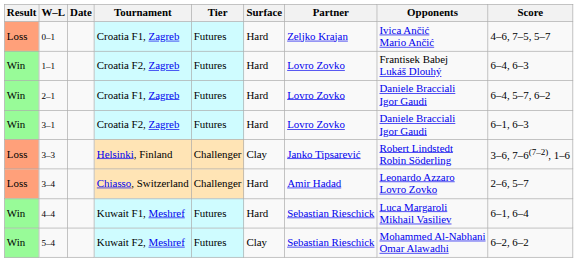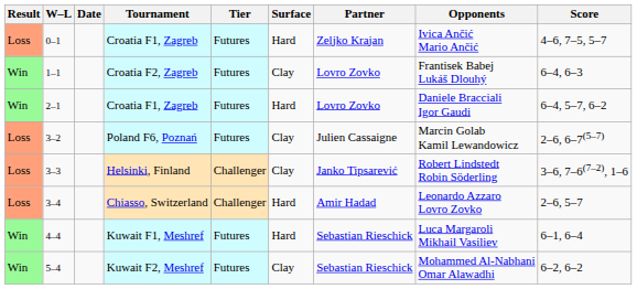1–1 | Surface: Hard -> Clay
- row: Win | 3–1 | Croatia F2, Zagreb | Futures | Hard | Lovro Zovko | Daniele Bracciali Igor Gaudi | 6–1, 6–3
+ row: Loss | 3–2 | Poland F6, Poznań | Futures | Clay | Julien Cassaigne | Marcin Golab Kamil Lewandowicz | 2–6, 6–7(5–7)
